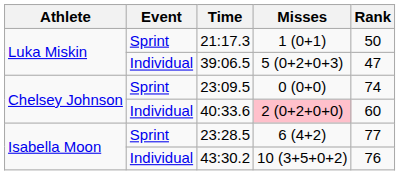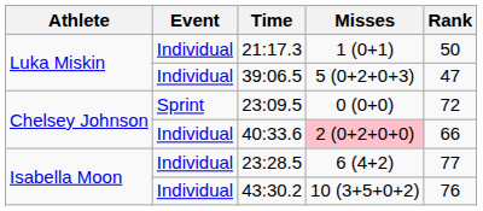21:17.3 | Event: Sprint -> Individual
23:09.5 | Rank: 74 -> 72
40:33.6 | Rank: 60 -> 66
23:28.5 | Event: Sprint -> Individual
